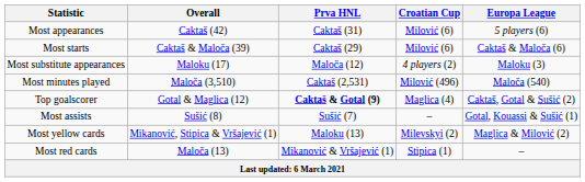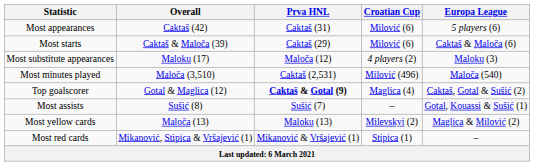Most yellow cards | Overall: Mikanović, Stipica & Vršajević (1) -> Maloča (13)
Most red cards | Overall: Maloča (13) -> Mikanović, Stipica & Vršajević (1)
